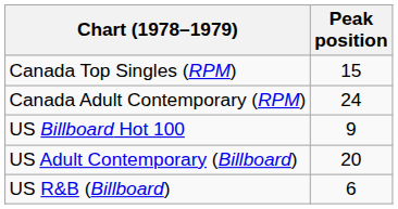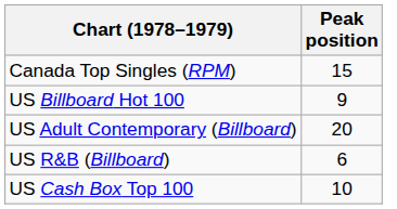- row: Canada Adult Contemporary (RPM) | 24
+ row: US Cash Box Top 100 | 10
